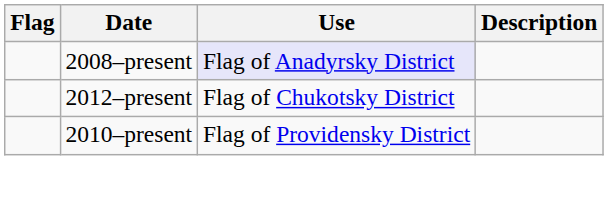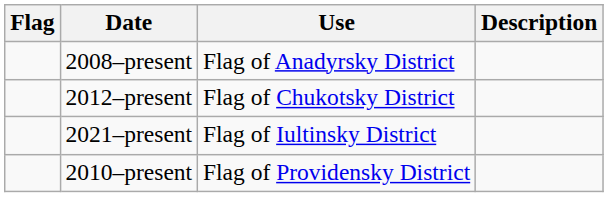2008–present | Use: lavender background -> no background
+ row: 2021–present | Flag of Iultinsky District
